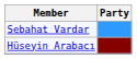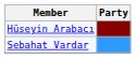rows swapped: Sebahat Vardar <-> Hüseyin Arabacı
